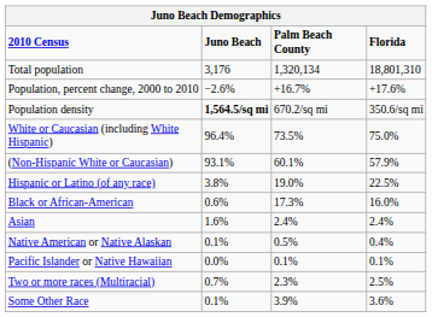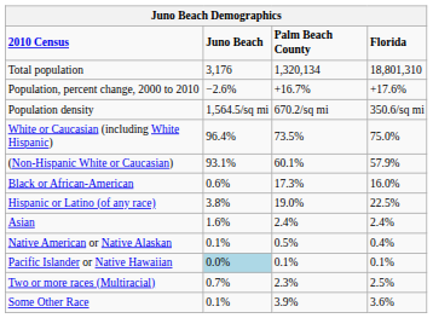Population density | Juno Beach: bold -> normal
rows swapped: Black or African-American <-> Hispanic or Latino (of any race)
Pacific Islander or Native Hawaiian | Juno Beach: no background -> lightblue background
